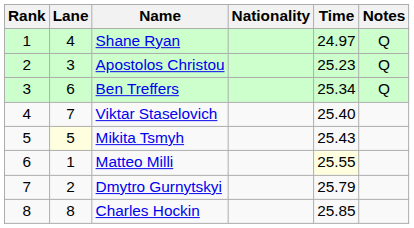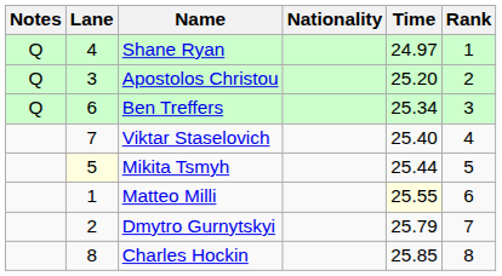columns swapped: Rank <-> Notes
Apostolos Christou | Time: 25.23 -> 25.20
Mikita Tsmyh | Time: 25.43 -> 25.44
